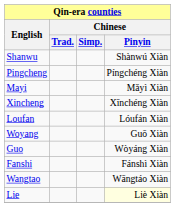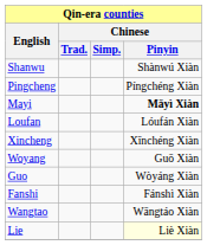Mayi | Chinese / Pinyin: normal -> bold
rows swapped: Xincheng <-> Loufan
